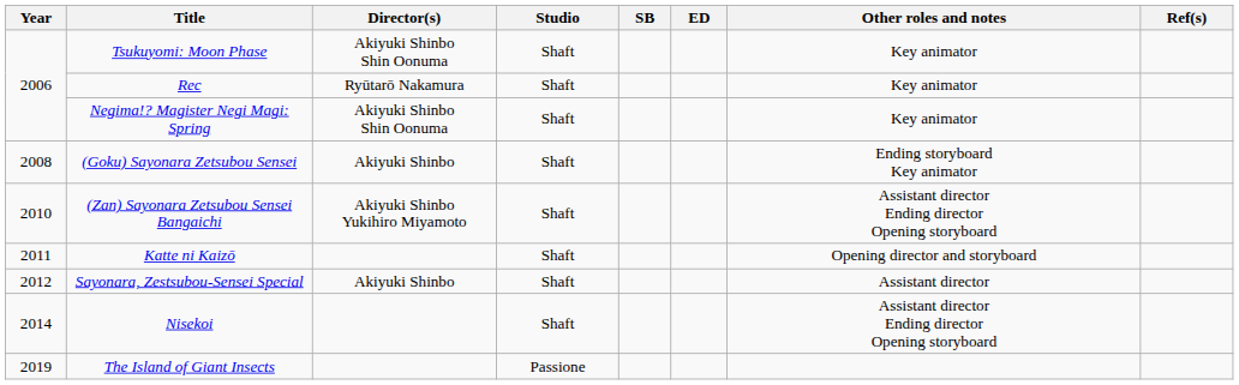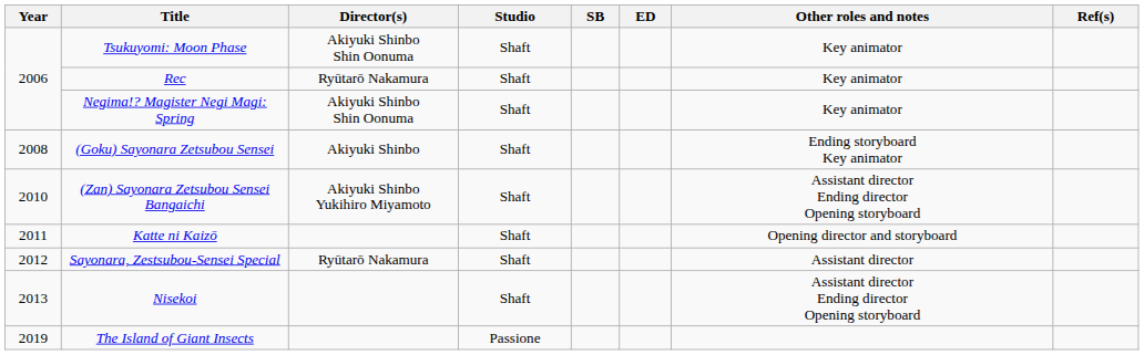Sayonara, Zestsubou-Sensei Special | Director(s): Akiyuki Shinbo -> Ryūtarō Nakamura
Nisekoi | Year: 2014 -> 2013
